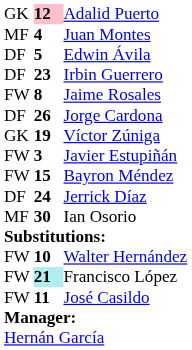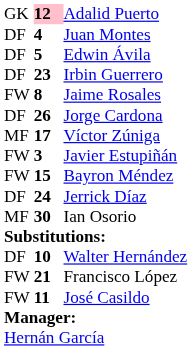Juan Montes | column 1: MF -> DF
Víctor Zúniga | column 1: GK -> MF
Víctor Zúniga | column 2: 19 -> 17
Walter Hernández | column 1: FW -> DF
Francisco López | column 2: paleturquoise background -> no background
